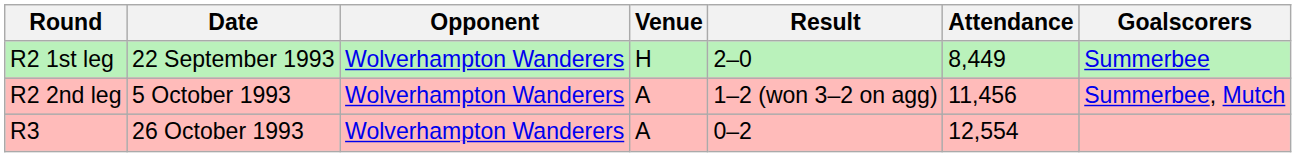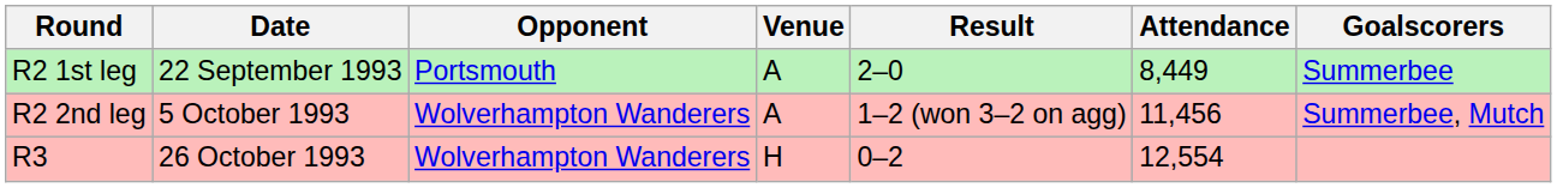R2 1st leg | Opponent: Wolverhampton Wanderers -> Portsmouth
R2 1st leg | Venue: H -> A
R3 | Venue: A -> H
